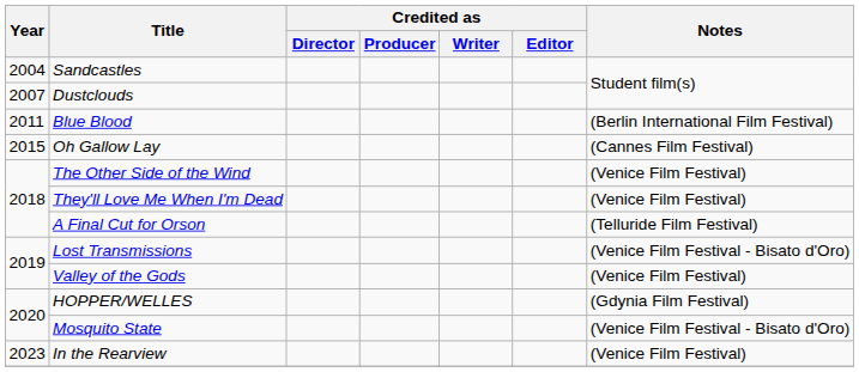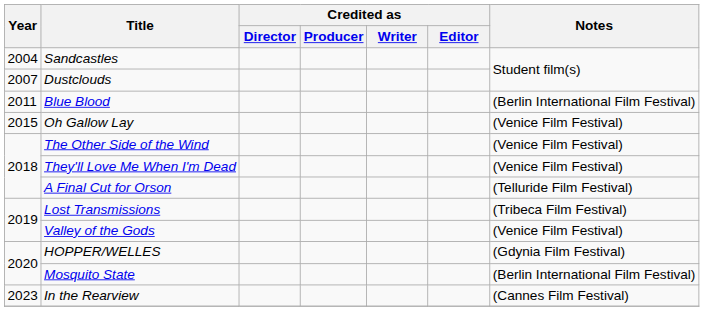Oh Gallow Lay | Notes: (Cannes Film Festival) -> (Venice Film Festival)
Lost Transmissions | Notes: (Venice Film Festival - Bisato d'Oro) -> (Tribeca Film Festival)
Mosquito State | Notes: (Venice Film Festival - Bisato d'Oro) -> (Berlin International Film Festival)
In the Rearview | Notes: (Venice Film Festival) -> (Cannes Film Festival)
